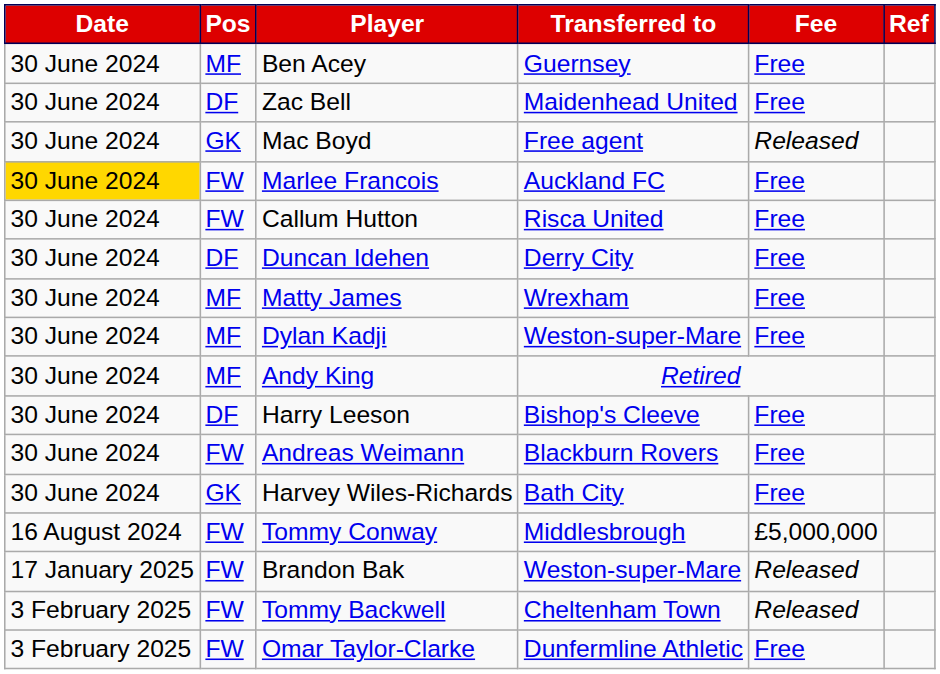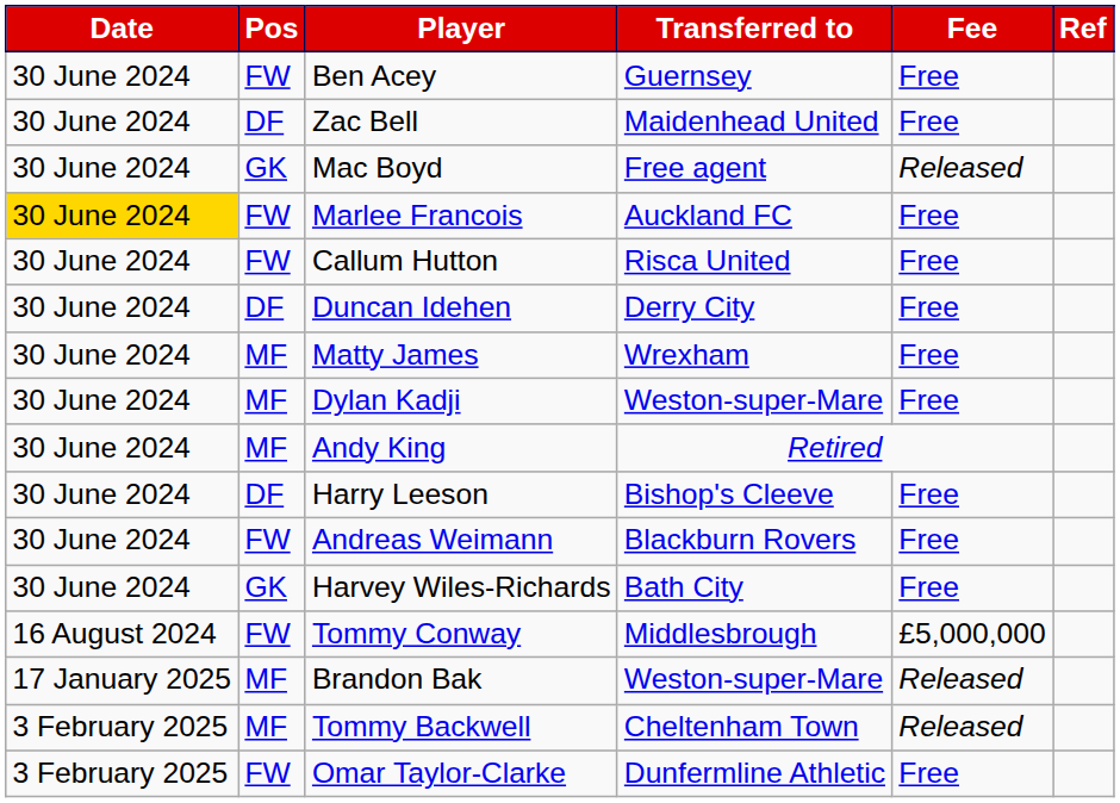Ben Acey | Pos: MF -> FW
Brandon Bak | Pos: FW -> MF
Tommy Backwell | Pos: FW -> MF
